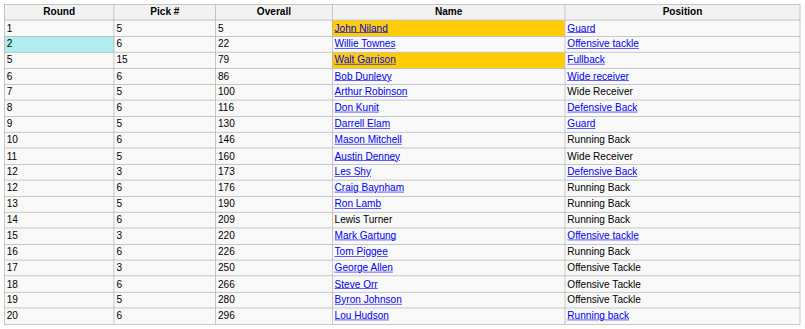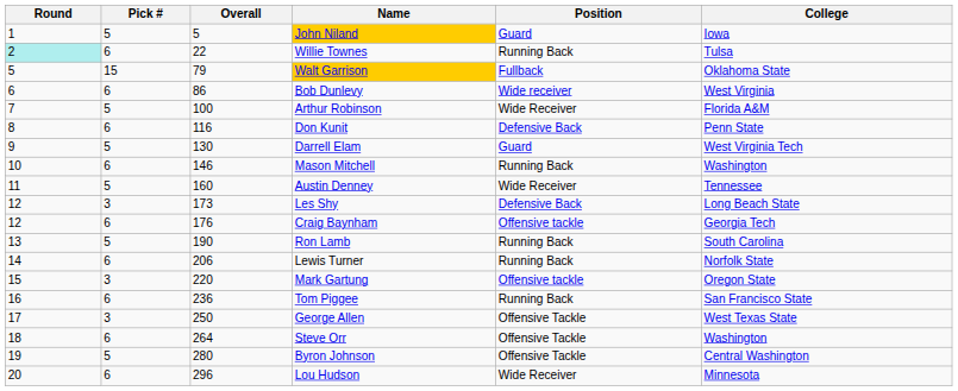+ column: College | Iowa | Tulsa | Oklahoma State | West Virginia | Florida A&M | Penn State | West Virginia Tech | Washington | Tennessee | Long Beach State | Georgia Tech | South Carolina | Norfolk State | Oregon State | San Francisco State | West Texas State | Washington | Central Washington | Minnesota
Willie Townes | Position: Offensive tackle -> Running Back
Craig Baynham | Position: Running Back -> Offensive tackle
Lewis Turner | Overall: 209 -> 206
Tom Piggee | Overall: 226 -> 236
Steve Orr | Overall: 266 -> 264
Lou Hudson | Position: Running back -> Wide Receiver
